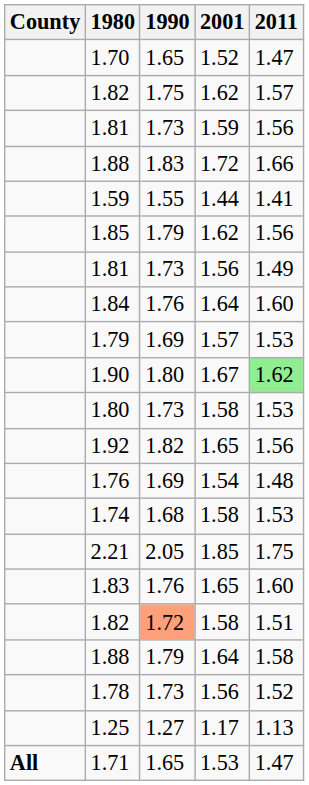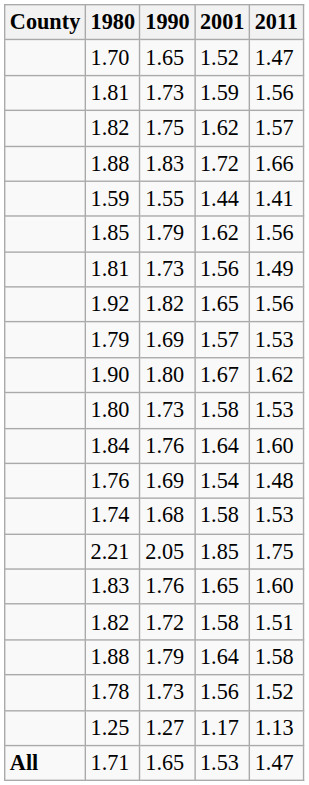rows swapped: 1.81 / 1.59 <-> 1.82 / 1.62
rows swapped: 1.92 <-> 1.84
1.90 | 2011: lightgreen background -> no background
1.82 / 1.58 | 1990: lightsalmon background -> no background
